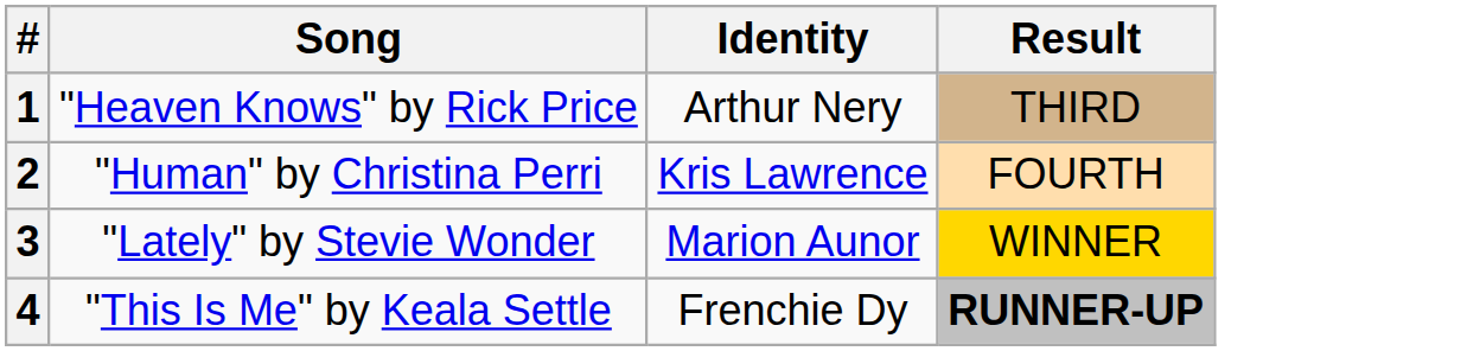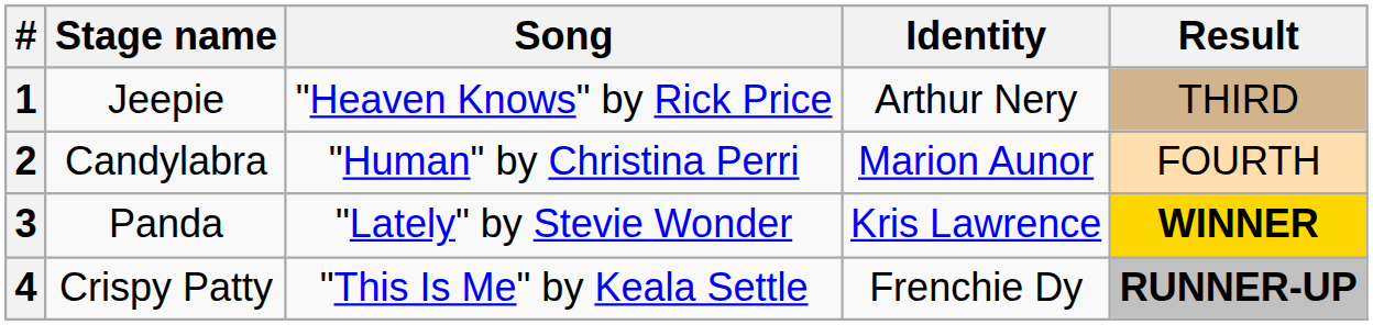+ column: Stage name | Jeepie | Candylabra | Panda | Crispy Patty
2 | Identity: Kris Lawrence -> Marion Aunor
3 | Identity: Marion Aunor -> Kris Lawrence
3 | Result: normal -> bold
